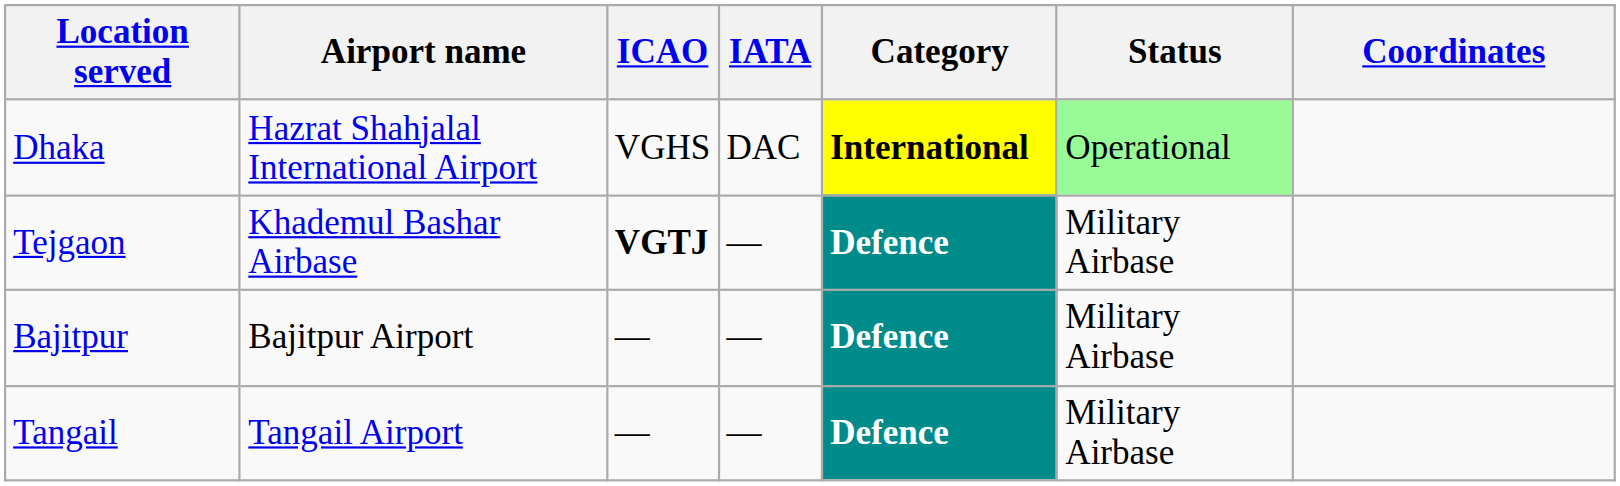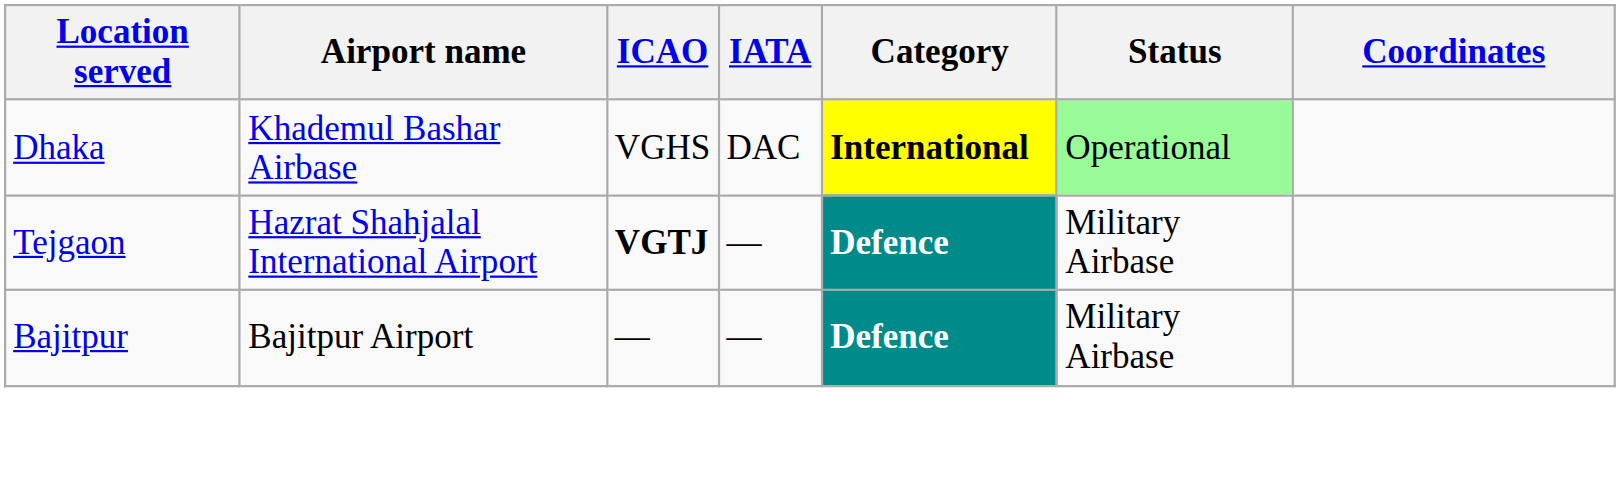Dhaka | Airport name: Hazrat Shahjalal International Airport -> Khademul Bashar Airbase
Tejgaon | Airport name: Khademul Bashar Airbase -> Hazrat Shahjalal International Airport
- row: Tangail | Tangail Airport | — | — | Defence | Military Airbase
